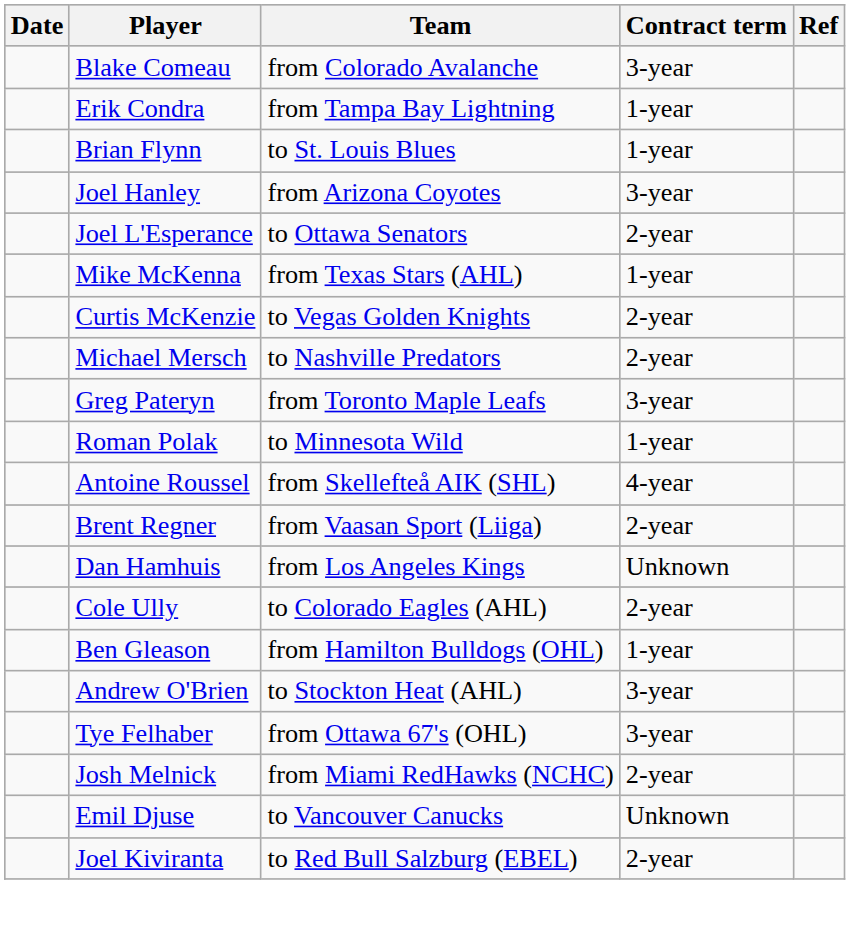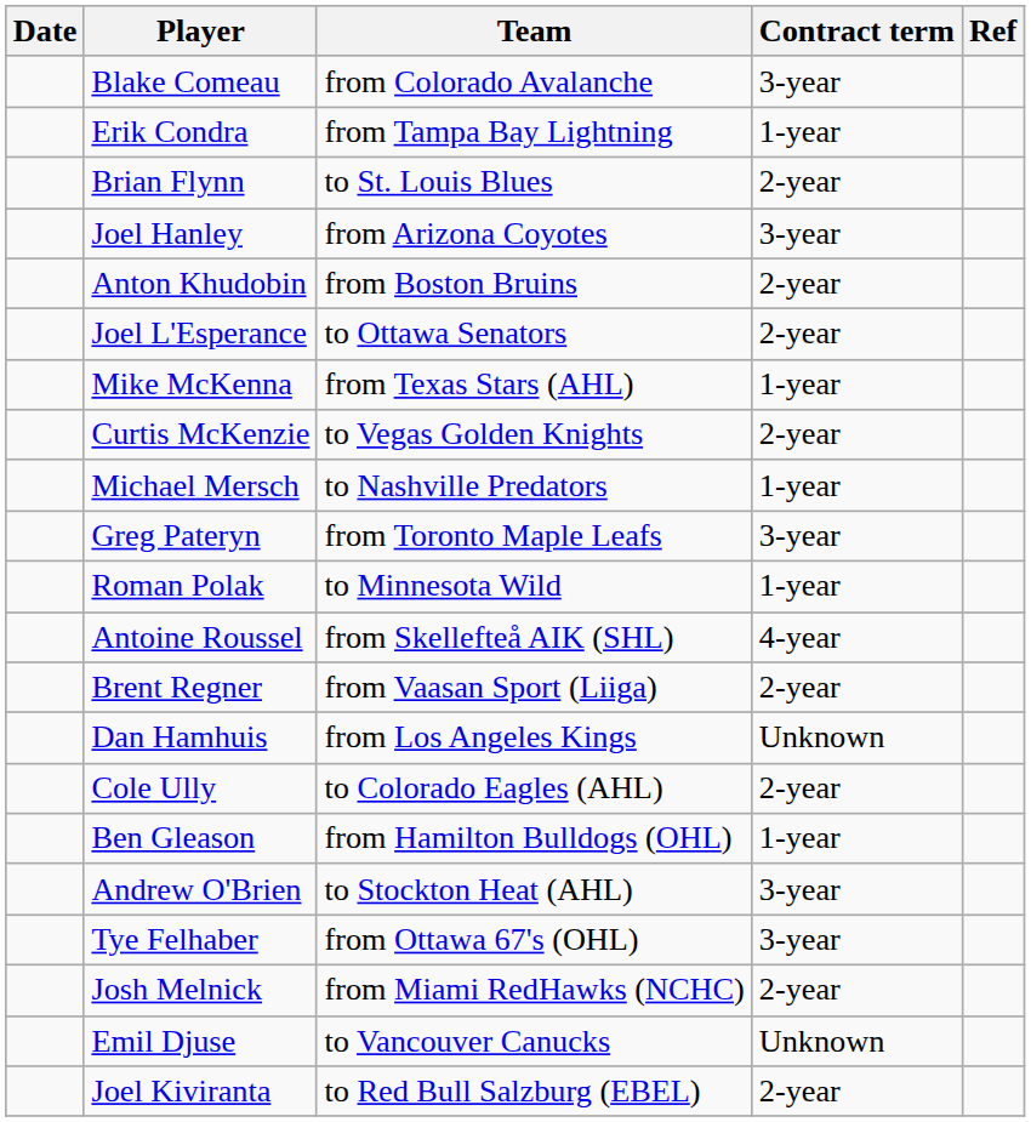Brian Flynn | Contract term: 1-year -> 2-year
+ row: Anton Khudobin | from Boston Bruins | 2-year
Michael Mersch | Contract term: 2-year -> 1-year
